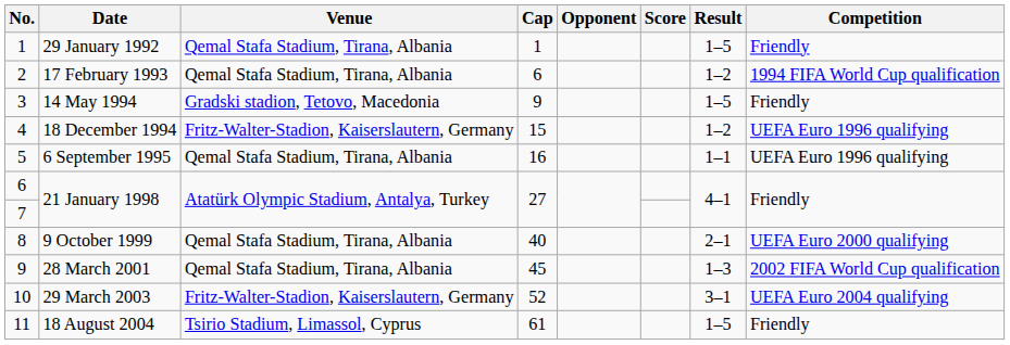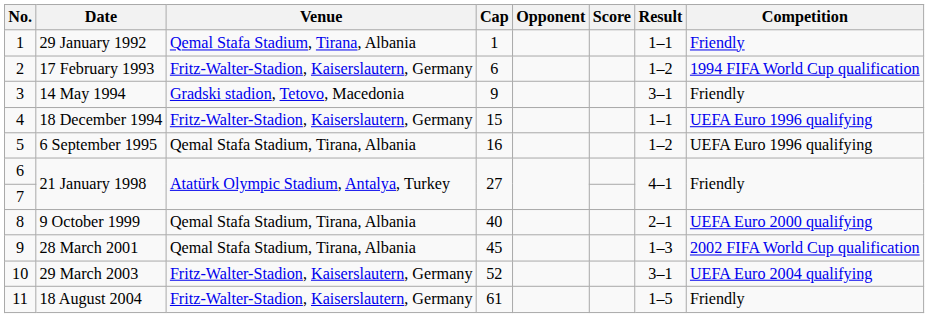29 January 1992 | Result: 1–5 -> 1–1
17 February 1993 | Venue: Qemal Stafa Stadium, Tirana, Albania -> Fritz-Walter-Stadion, Kaiserslautern, Germany
14 May 1994 | Result: 1–5 -> 3–1
18 December 1994 | Result: 1–2 -> 1–1
6 September 1995 | Result: 1–1 -> 1–2
18 August 2004 | Venue: Tsirio Stadium, Limassol, Cyprus -> Fritz-Walter-Stadion, Kaiserslautern, Germany
